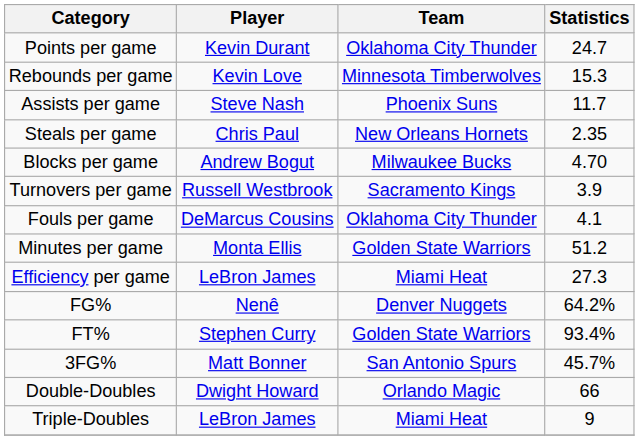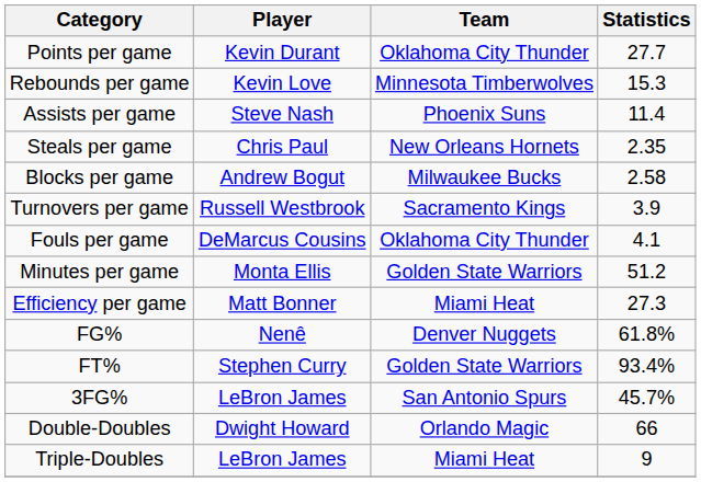Points per game | Statistics: 24.7 -> 27.7
Assists per game | Statistics: 11.7 -> 11.4
Blocks per game | Statistics: 4.70 -> 2.58
Efficiency per game | Player: LeBron James -> Matt Bonner
FG% | Statistics: 64.2% -> 61.8%
3FG% | Player: Matt Bonner -> LeBron James
